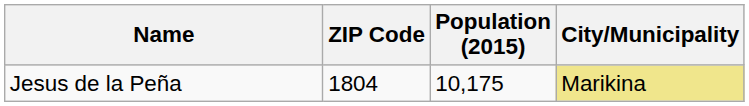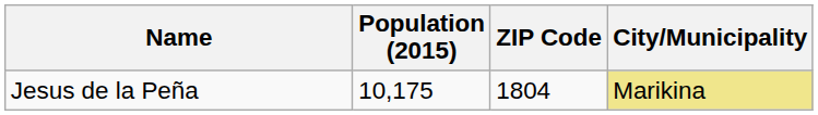columns swapped: Population (2015) <-> ZIP Code
